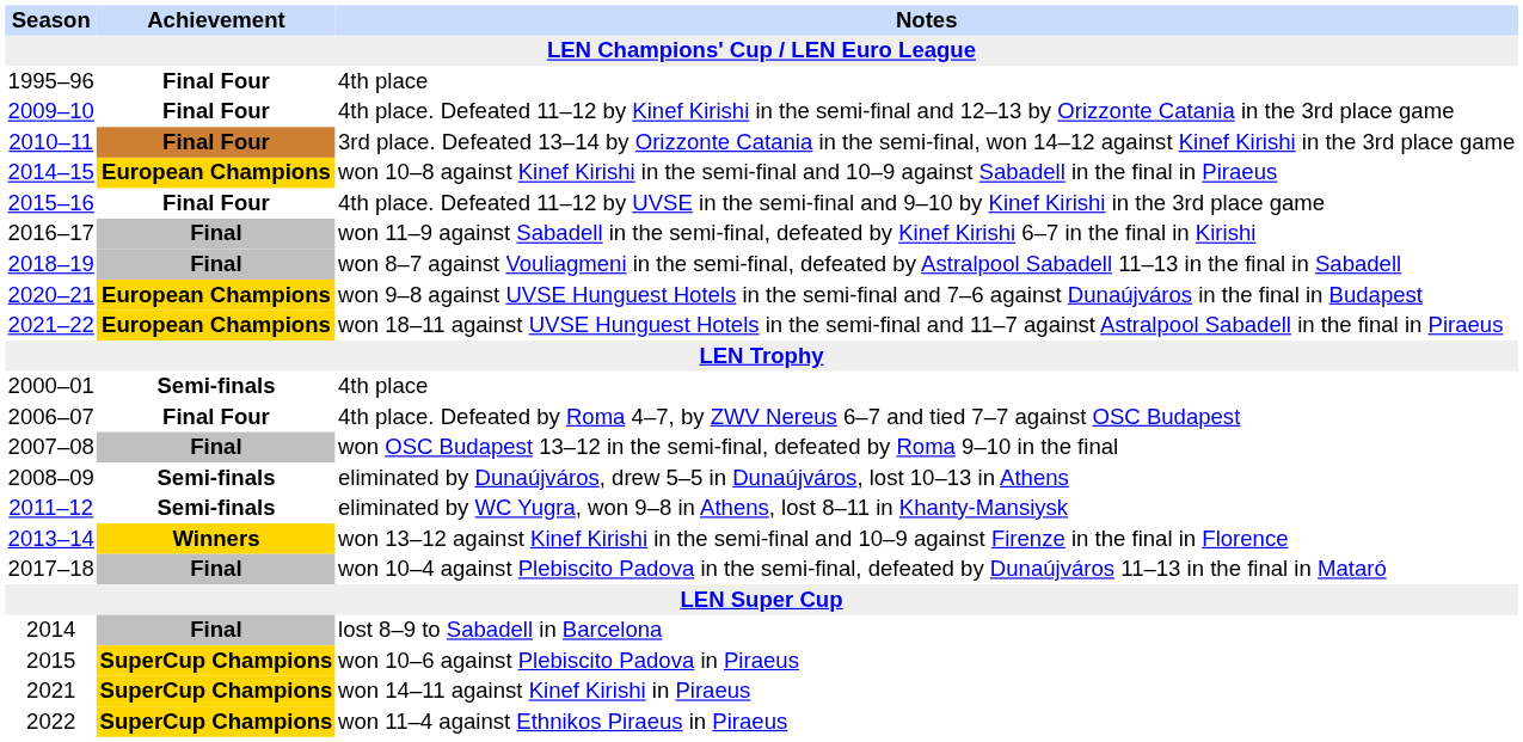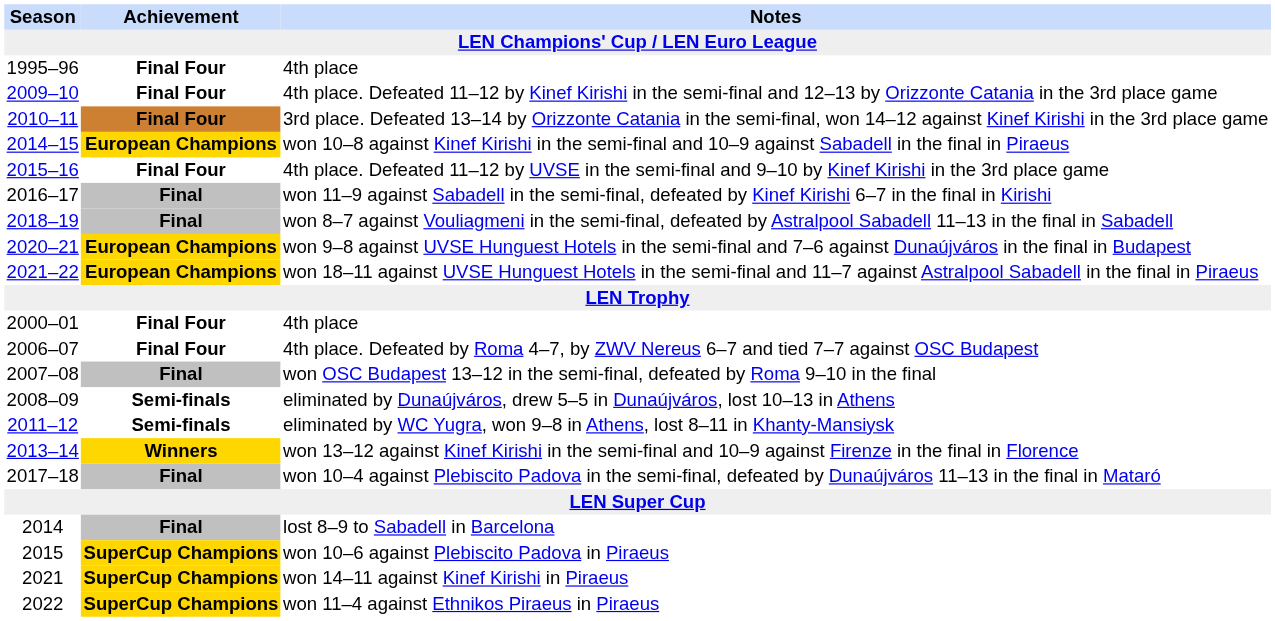2000–01 / 4th place | Achievement: Semi-finals -> Final Four
